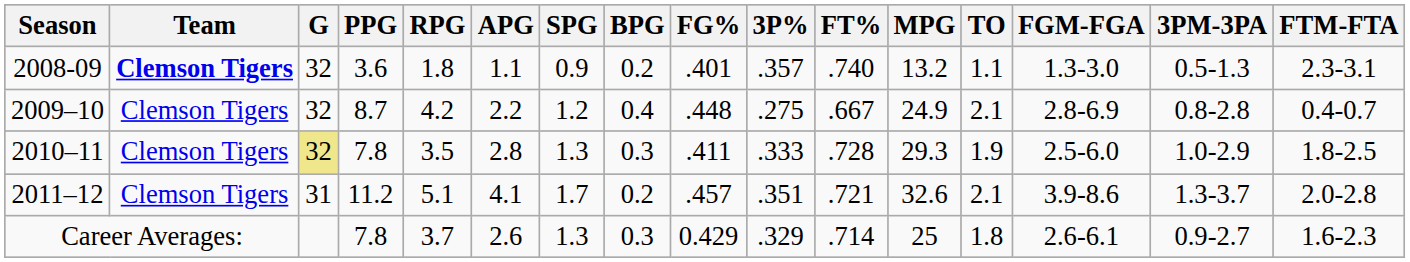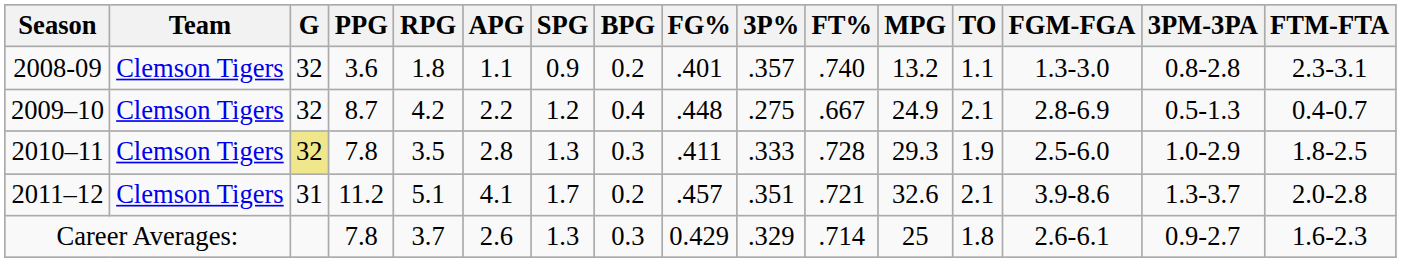2008-09 | Team: bold -> normal
2008-09 | 3PM-3PA: 0.5-1.3 -> 0.8-2.8
2009–10 | 3PM-3PA: 0.8-2.8 -> 0.5-1.3
